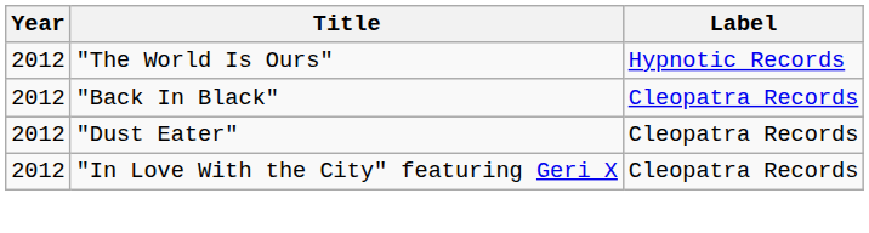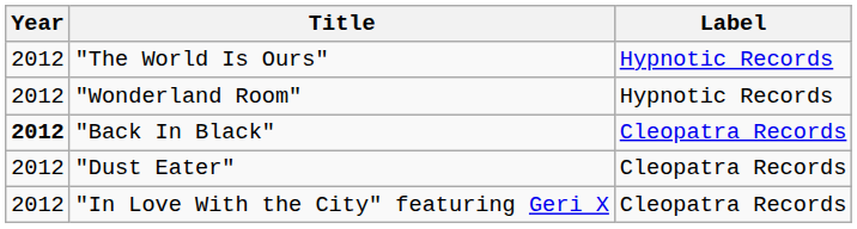+ row: 2012 | "Wonderland Room" | Hypnotic Records
"Back In Black" | Year: normal -> bold
